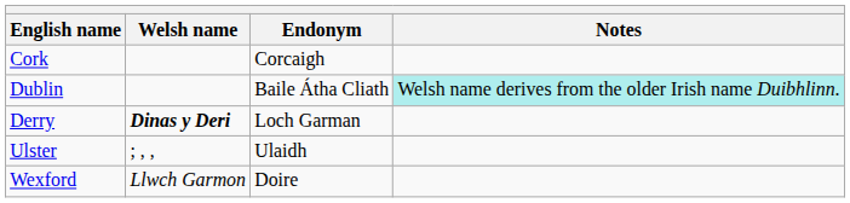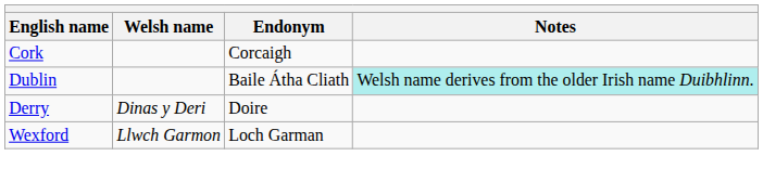Derry | Welsh name: bold -> normal
Derry | Endonym: Loch Garman -> Doire
- row: Ulster | ; , , | Ulaidh
Wexford | Endonym: Doire -> Loch Garman
